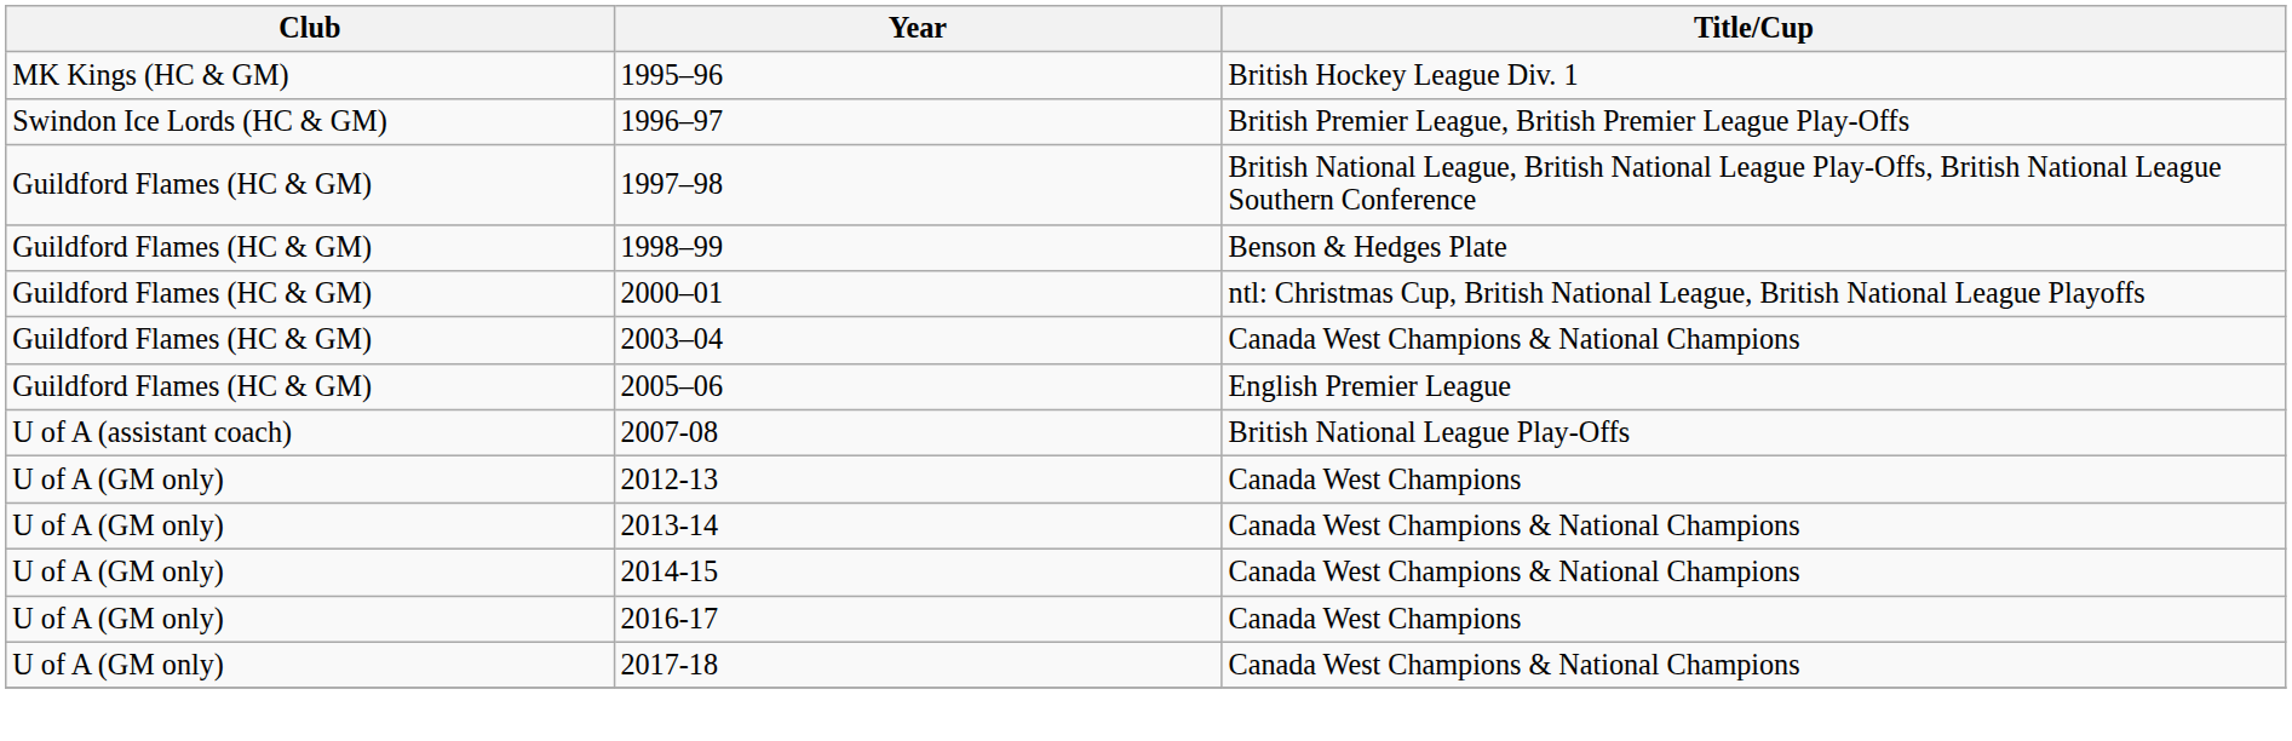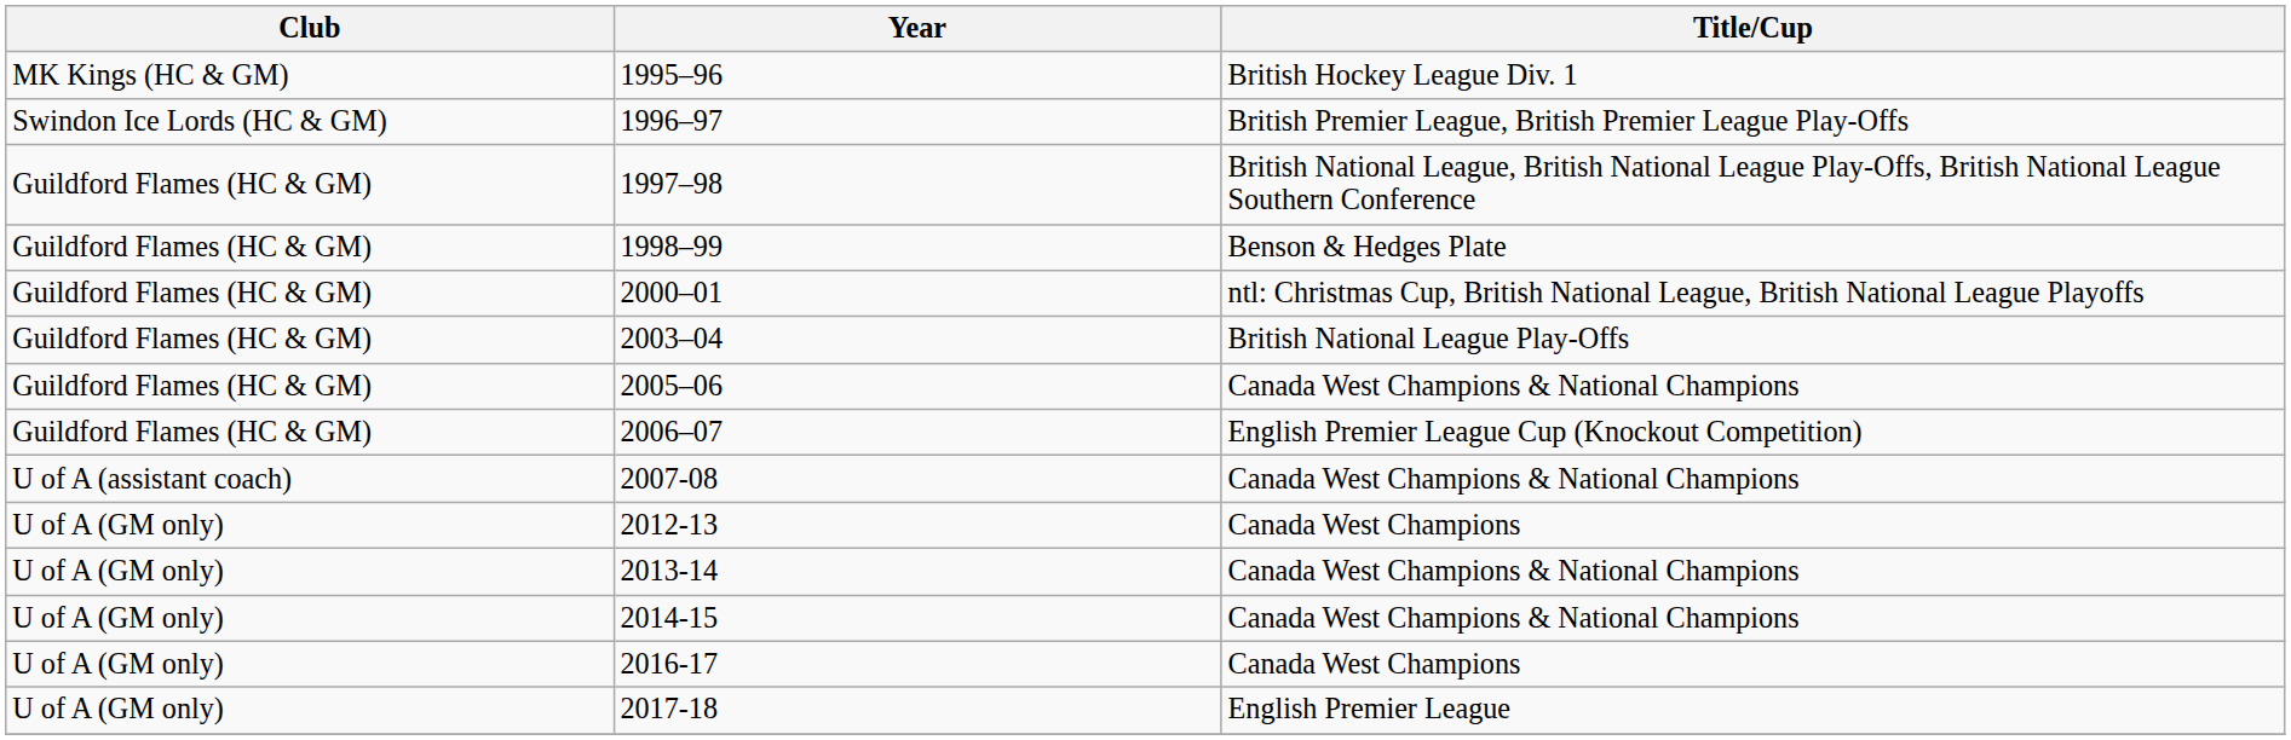2003–04 | Title/Cup: Canada West Champions & National Champions -> British National League Play-Offs
2005–06 | Title/Cup: English Premier League -> Canada West Champions & National Champions
+ row: Guildford Flames (HC & GM) | 2006–07 | English Premier League Cup (Knockout Competition)
2007-08 | Title/Cup: British National League Play-Offs -> Canada West Champions & National Champions
2017-18 | Title/Cup: Canada West Champions & National Champions -> English Premier League
